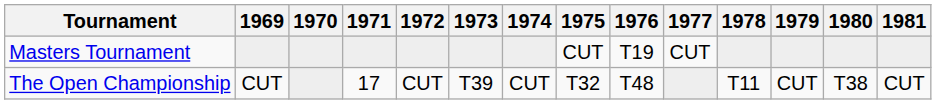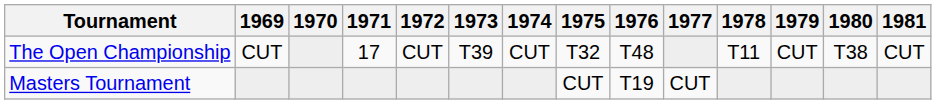rows swapped: Masters Tournament <-> The Open Championship
